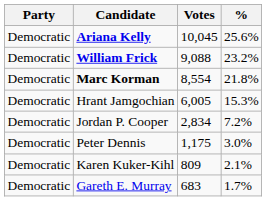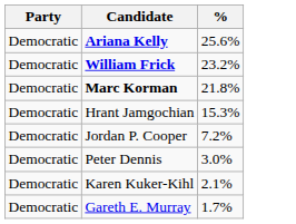- column: Votes | 10,045 | 9,088 | 8,554 | 6,005 | 2,834 | 1,175 | 809 | 683
